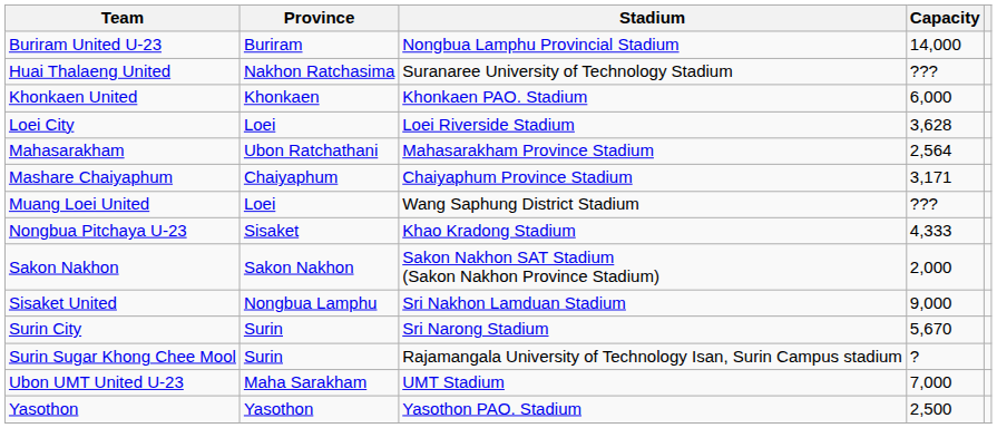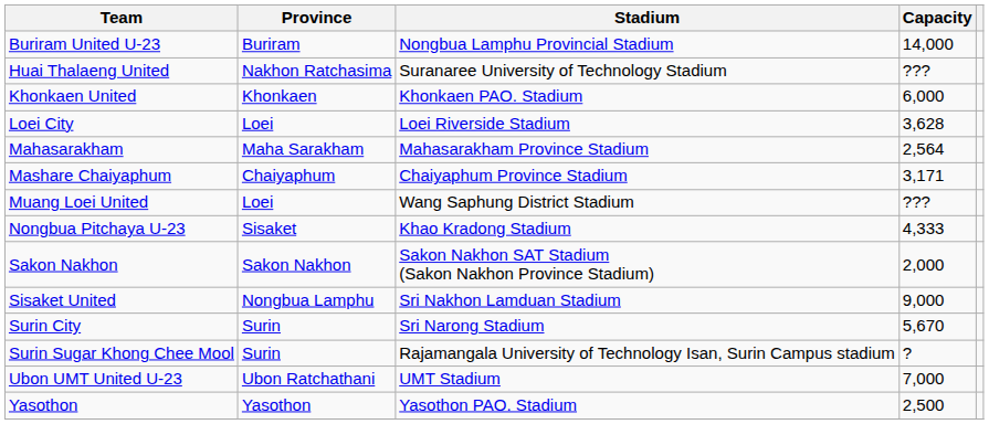Mahasarakham | Province: Ubon Ratchathani -> Maha Sarakham
Ubon UMT United U-23 | Province: Maha Sarakham -> Ubon Ratchathani
